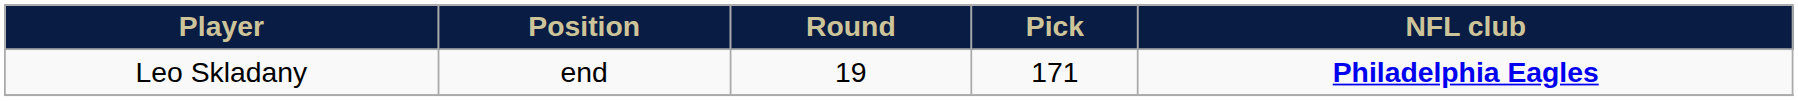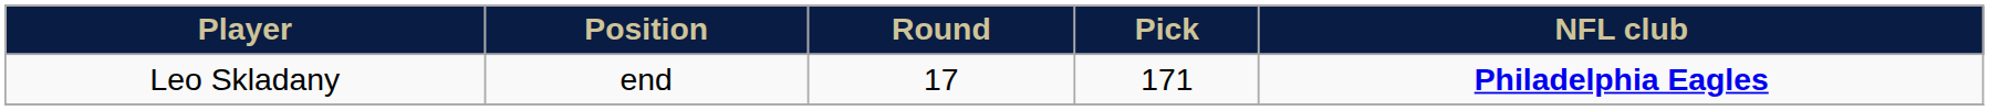Leo Skladany | Round: 19 -> 17
